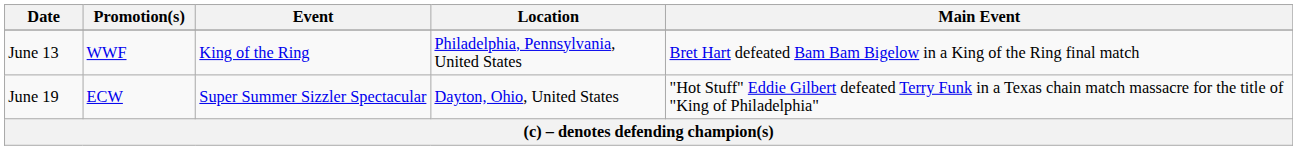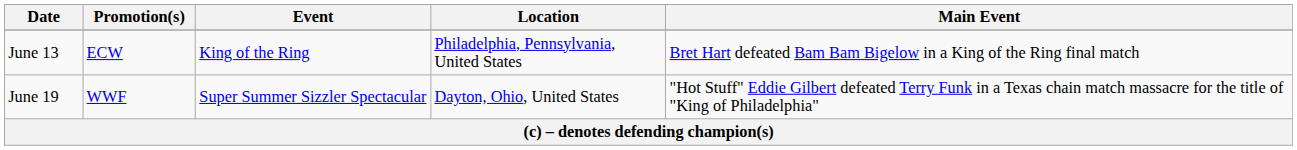June 13 | Promotion(s): WWF -> ECW
June 19 | Promotion(s): ECW -> WWF
